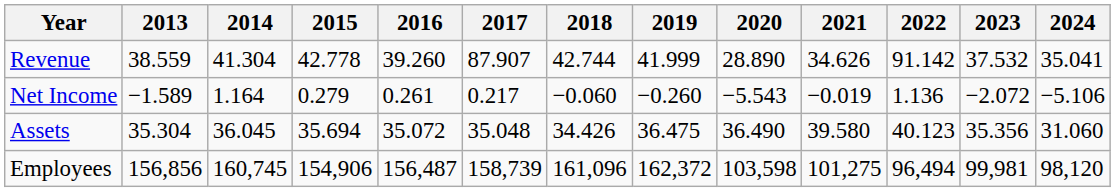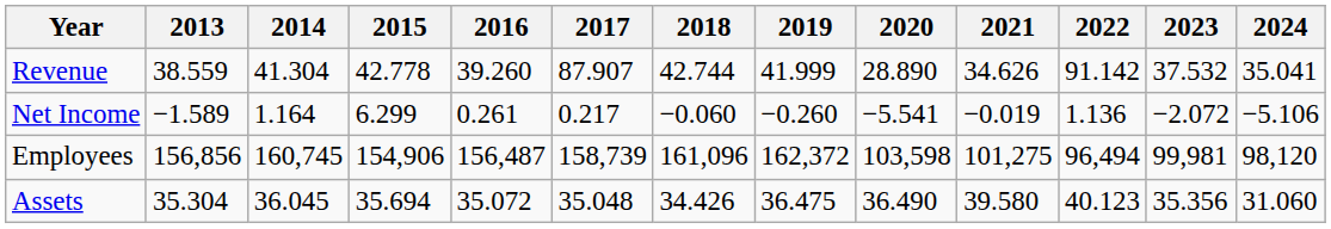Net Income | 2015: 0.279 -> 6.299
Net Income | 2020: −5.543 -> −5.541
rows swapped: Assets <-> Employees
